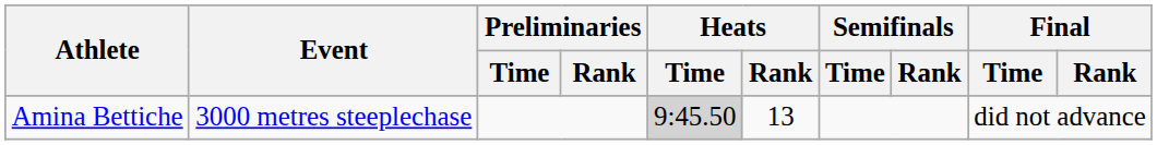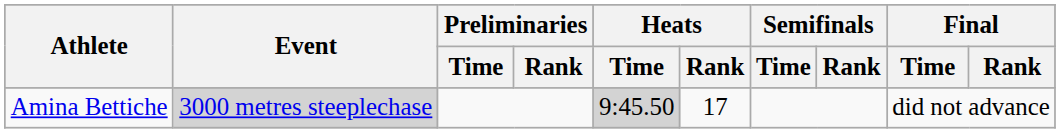Amina Bettiche | Event: no background -> lightgrey background
Amina Bettiche | Heats / Rank: 13 -> 17
